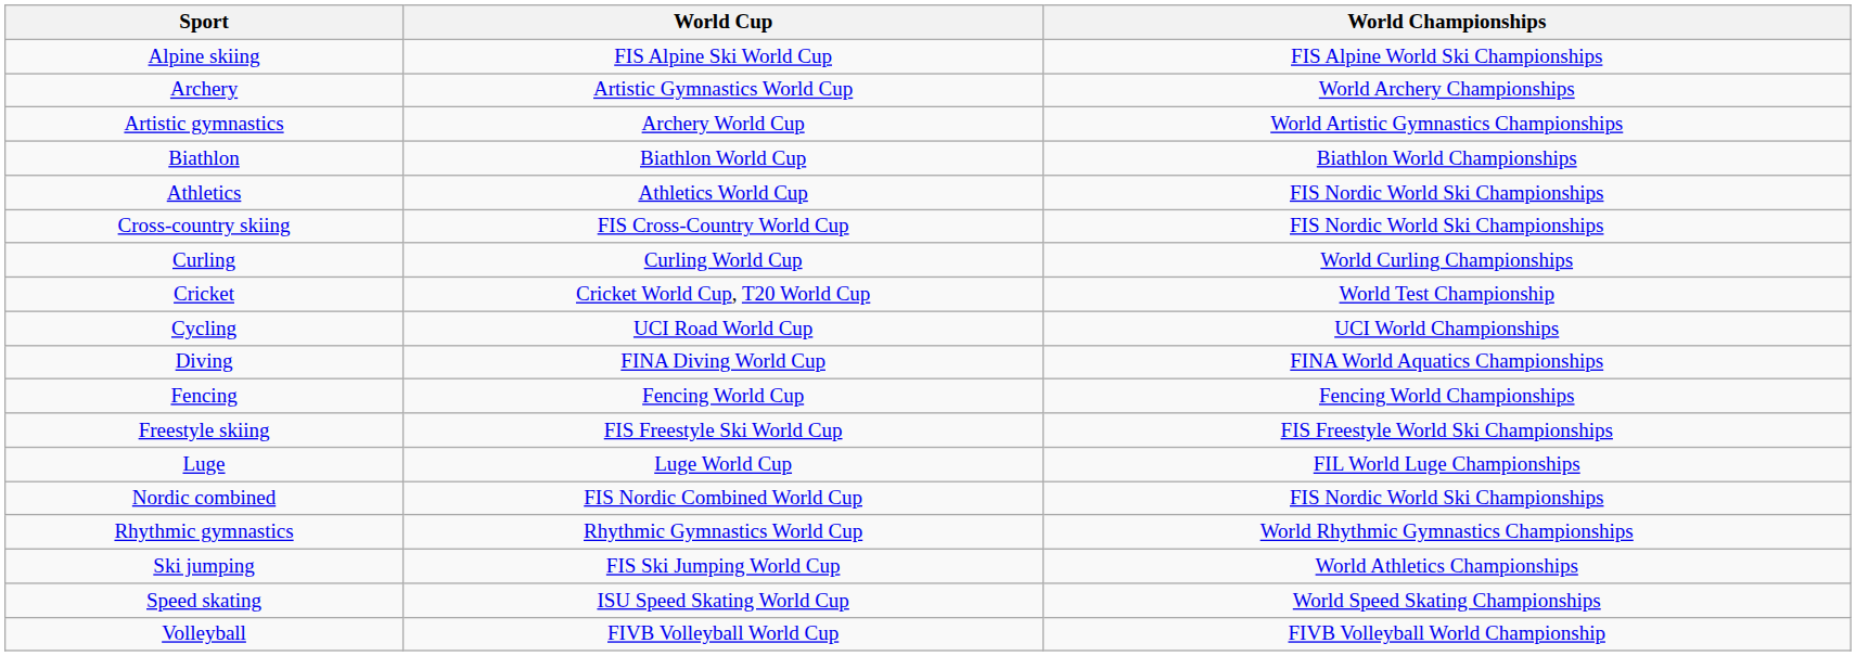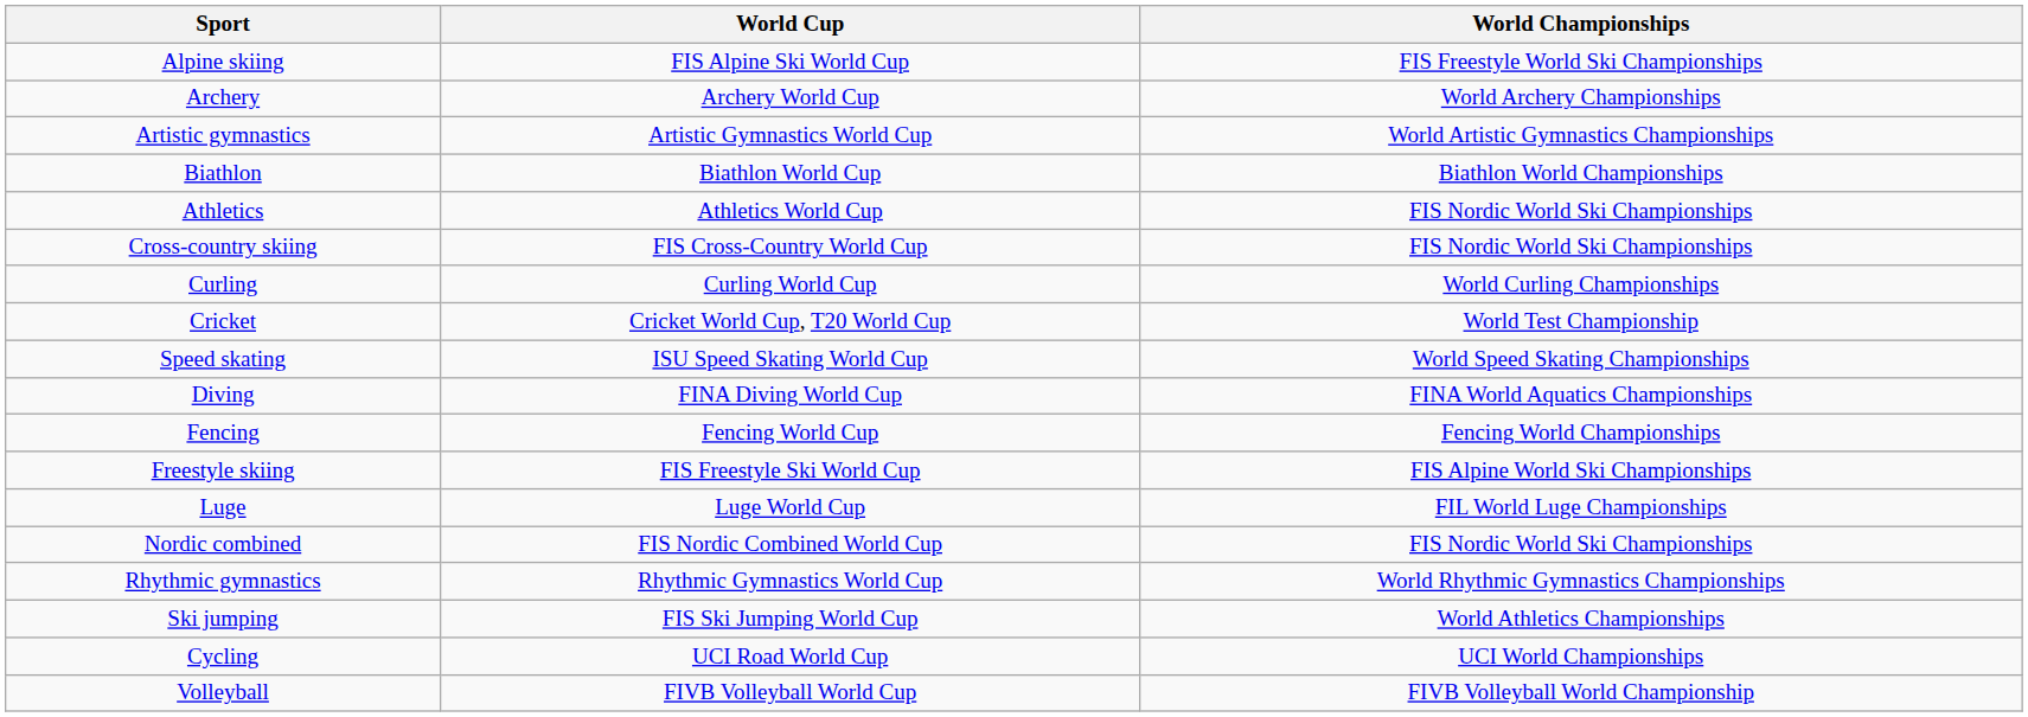Alpine skiing | World Championships: FIS Alpine World Ski Championships -> FIS Freestyle World Ski Championships
Archery | World Cup: Artistic Gymnastics World Cup -> Archery World Cup
Artistic gymnastics | World Cup: Archery World Cup -> Artistic Gymnastics World Cup
rows swapped: Cycling <-> Speed skating
Freestyle skiing | World Championships: FIS Freestyle World Ski Championships -> FIS Alpine World Ski Championships
